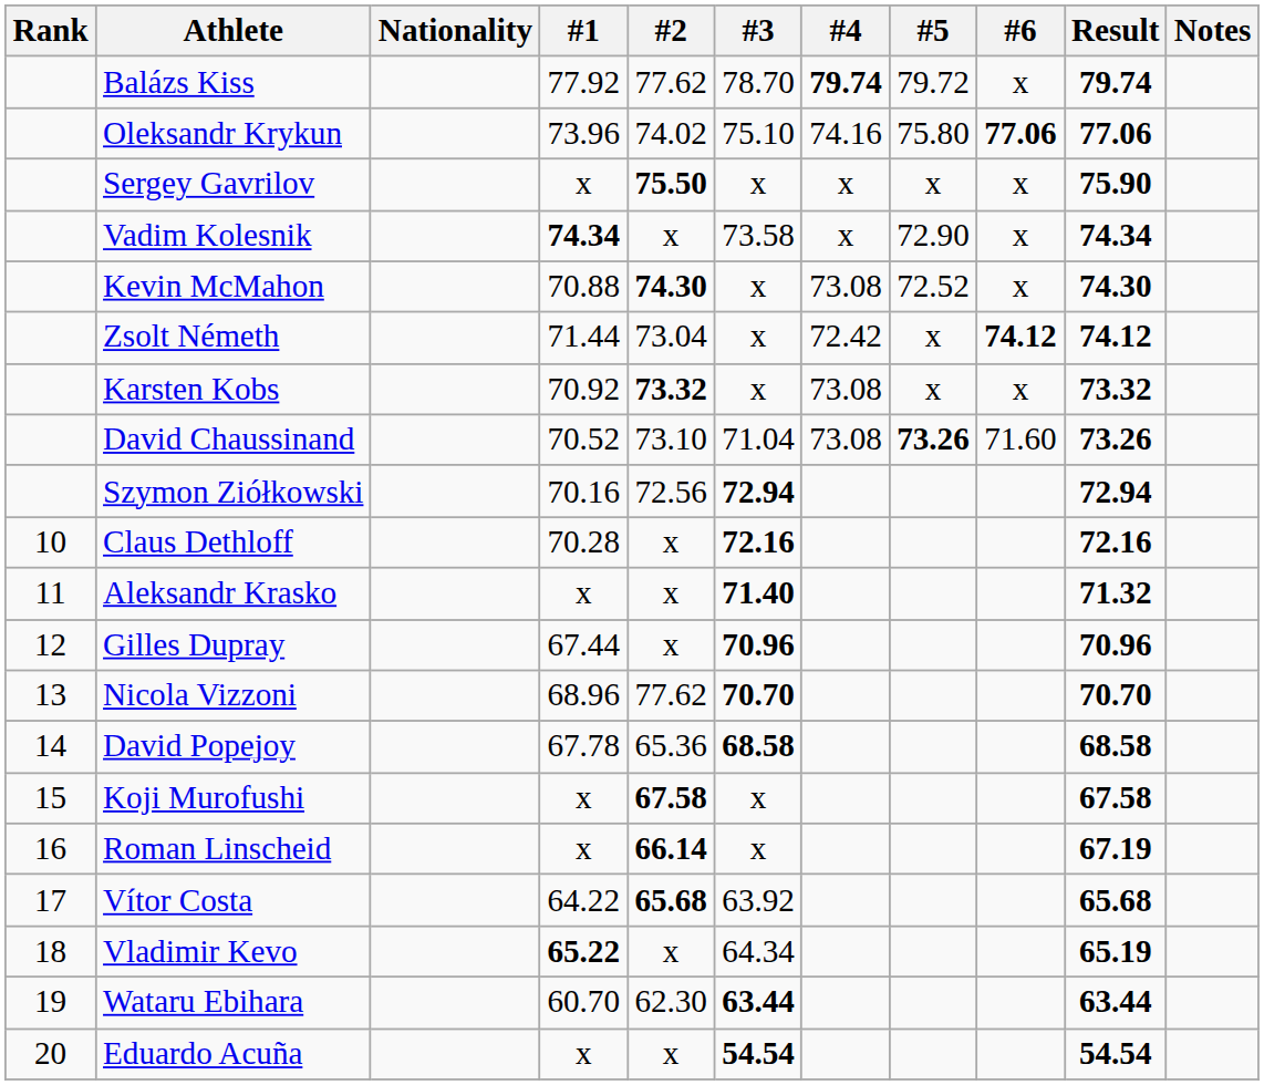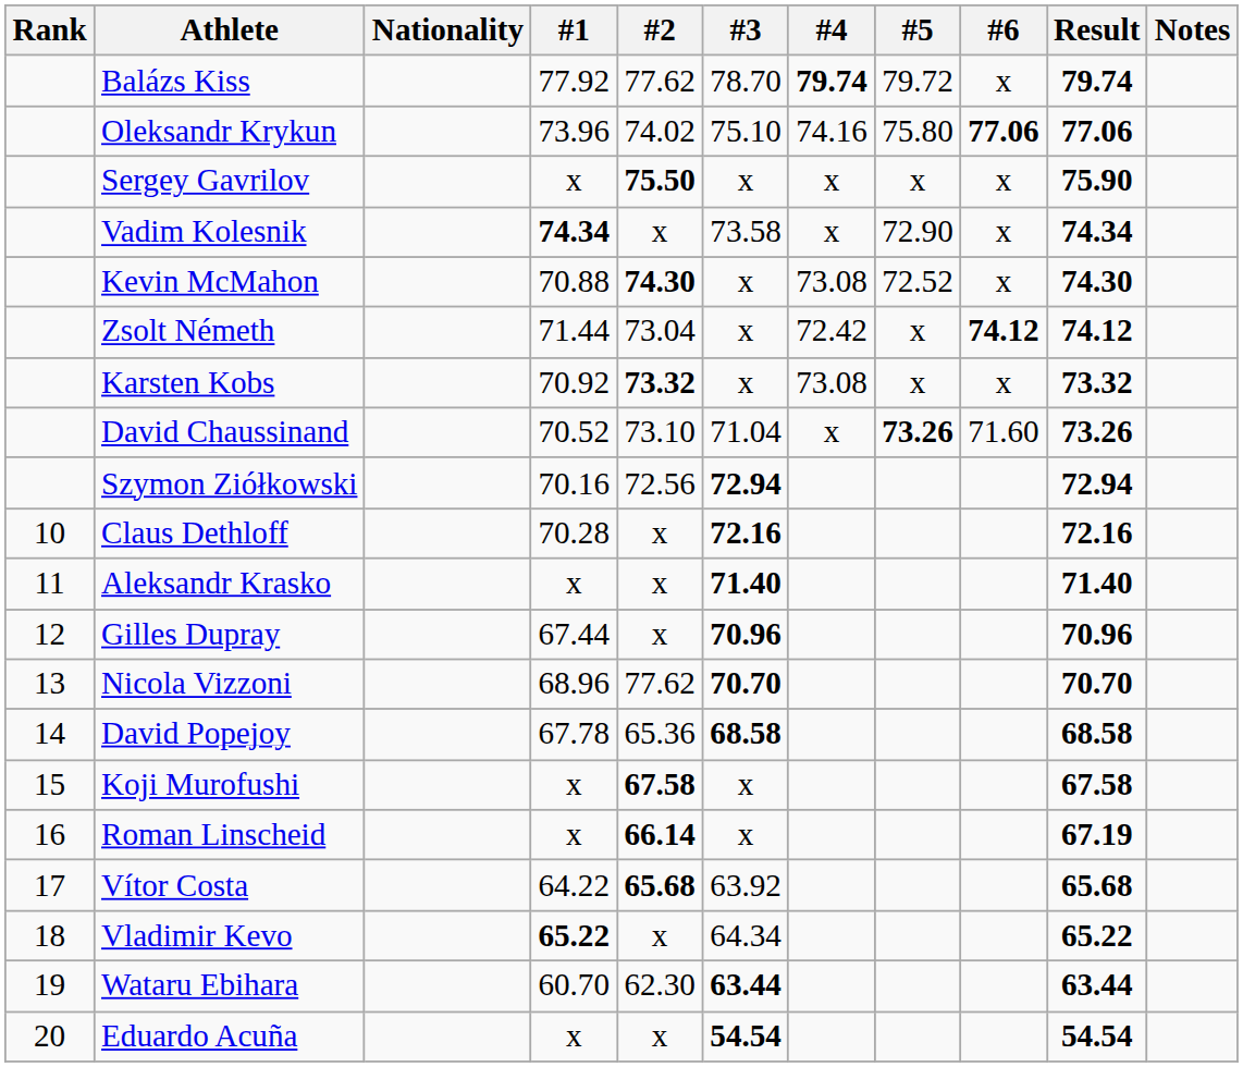David Chaussinand | #4: 73.08 -> x
Aleksandr Krasko | Result: 71.32 -> 71.40
Vladimir Kevo | Result: 65.19 -> 65.22
